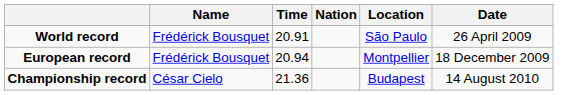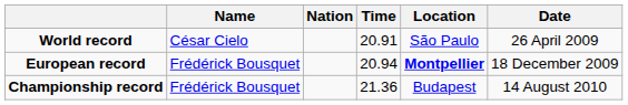columns swapped: Nation <-> Time
World record | Name: Frédérick Bousquet -> César Cielo
European record | Location: normal -> bold
Championship record | Name: César Cielo -> Frédérick Bousquet
